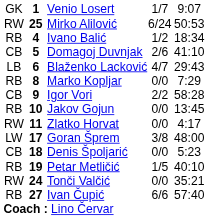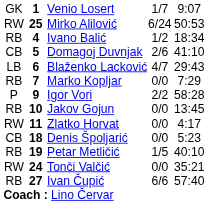Marko Kopljar | column 2: 8 -> 7
Igor Vori | column 1: CB -> P
- row: LW | 17 | Goran Šprem | 3/8 | 48:00
